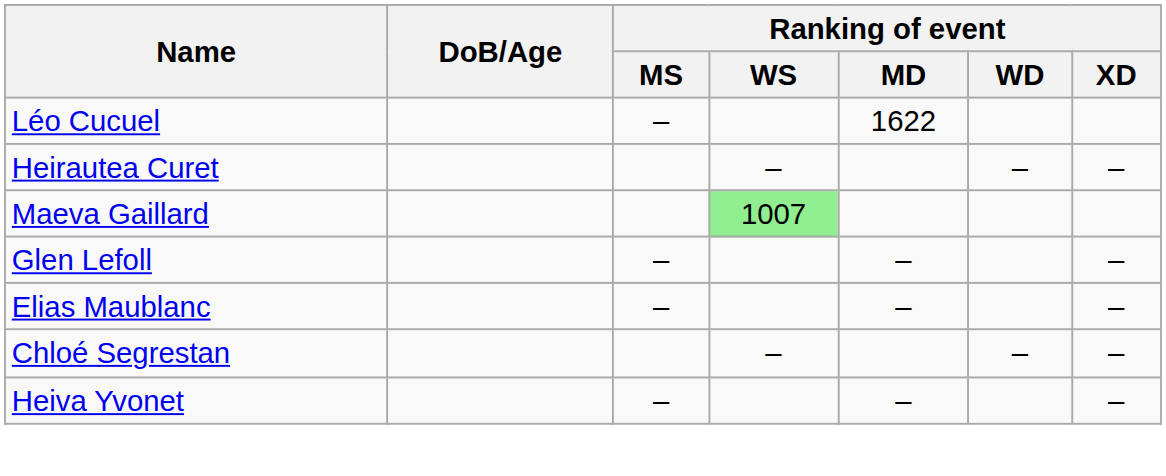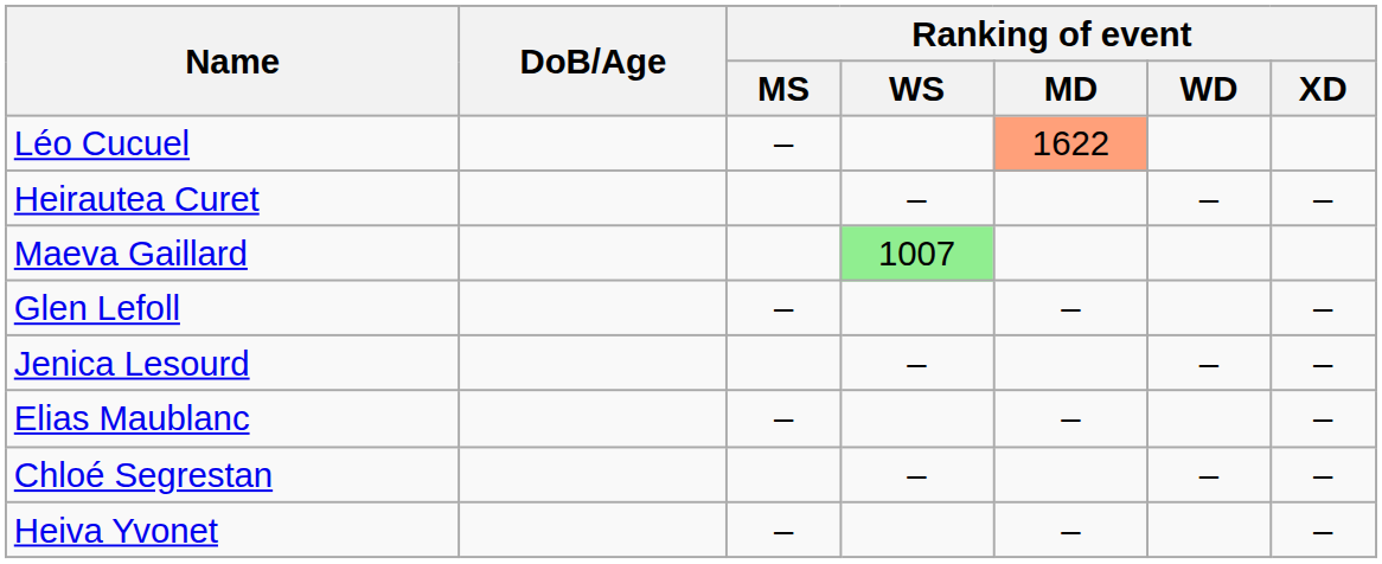Léo Cucuel | Ranking of event / MD: no background -> lightsalmon background
+ row: Jenica Lesourd | – | – | –
